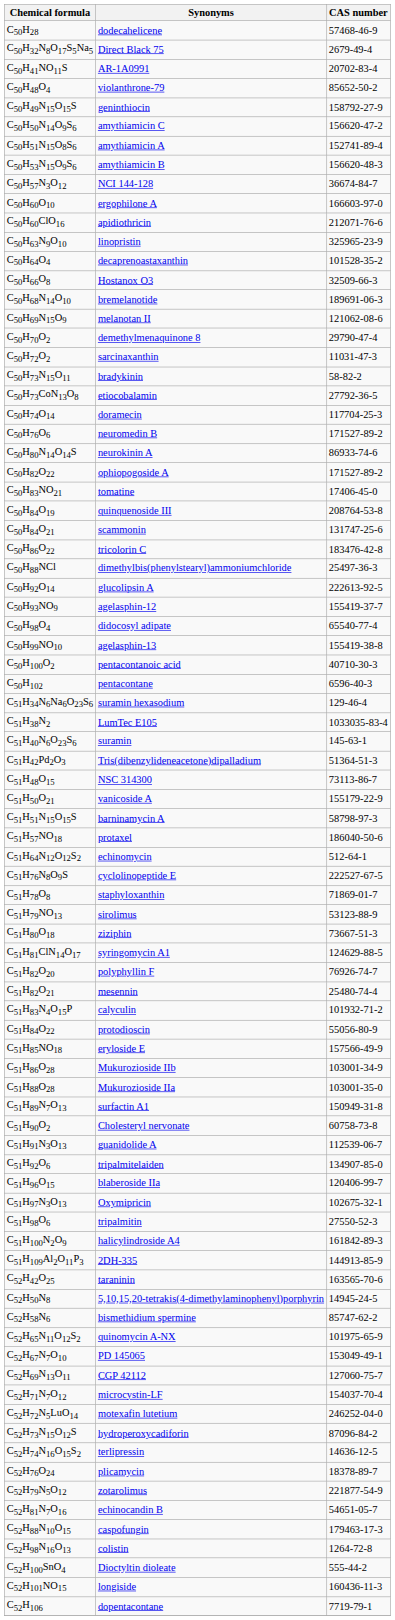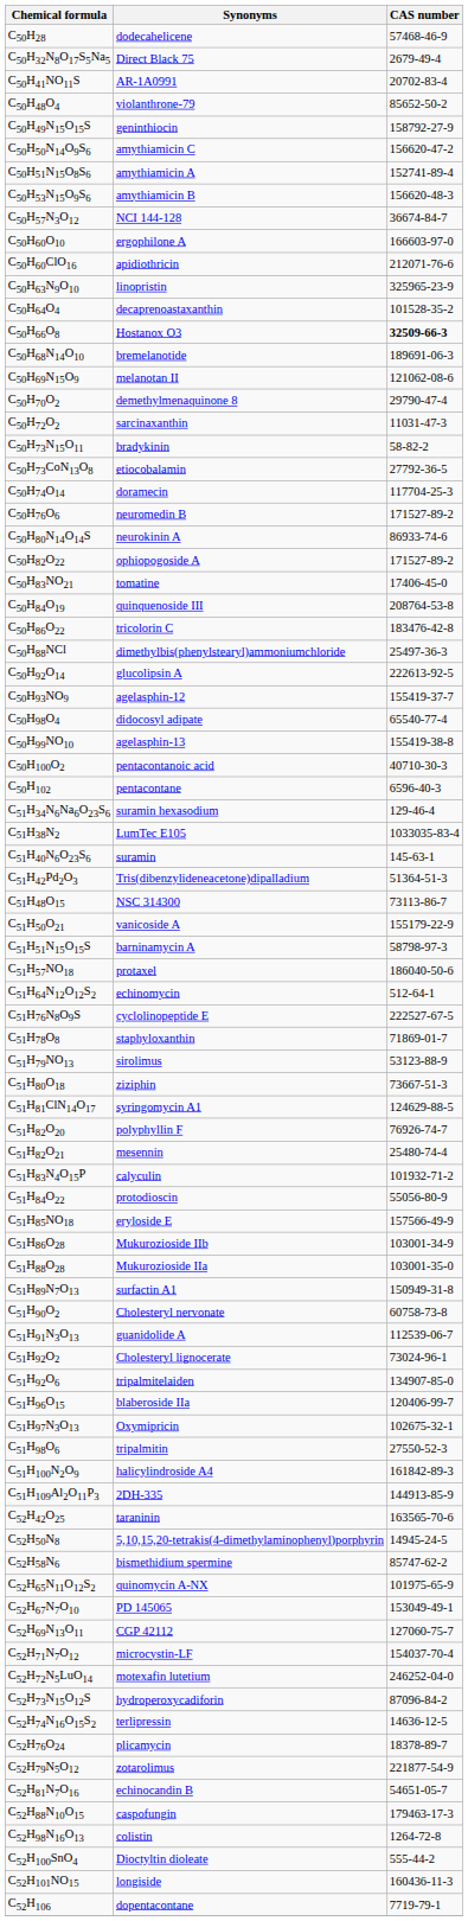C50H66O8 | CAS number: normal -> bold
- row: C50H84O21 | scammonin | 131747-25-6
+ row: C51H92O2 | Cholesteryl lignocerate | 73024-96-1
